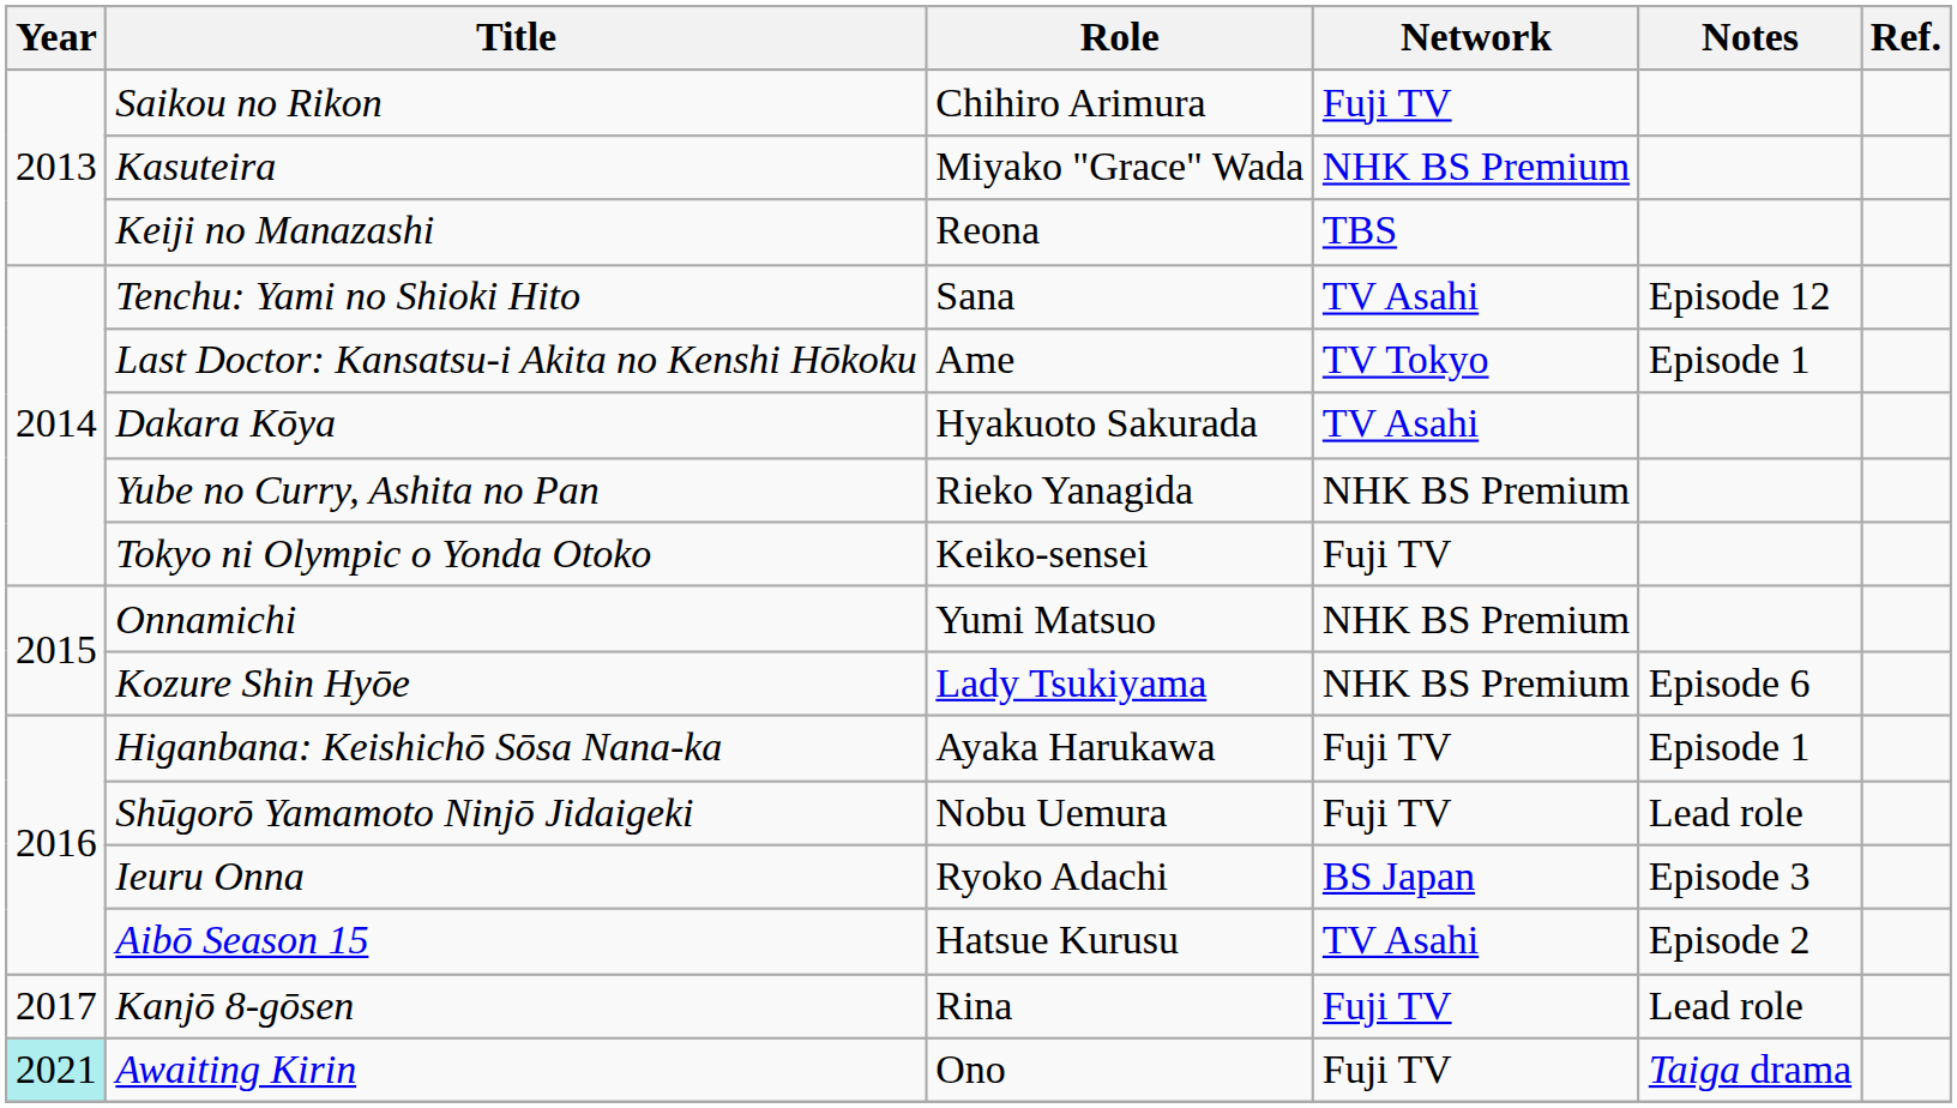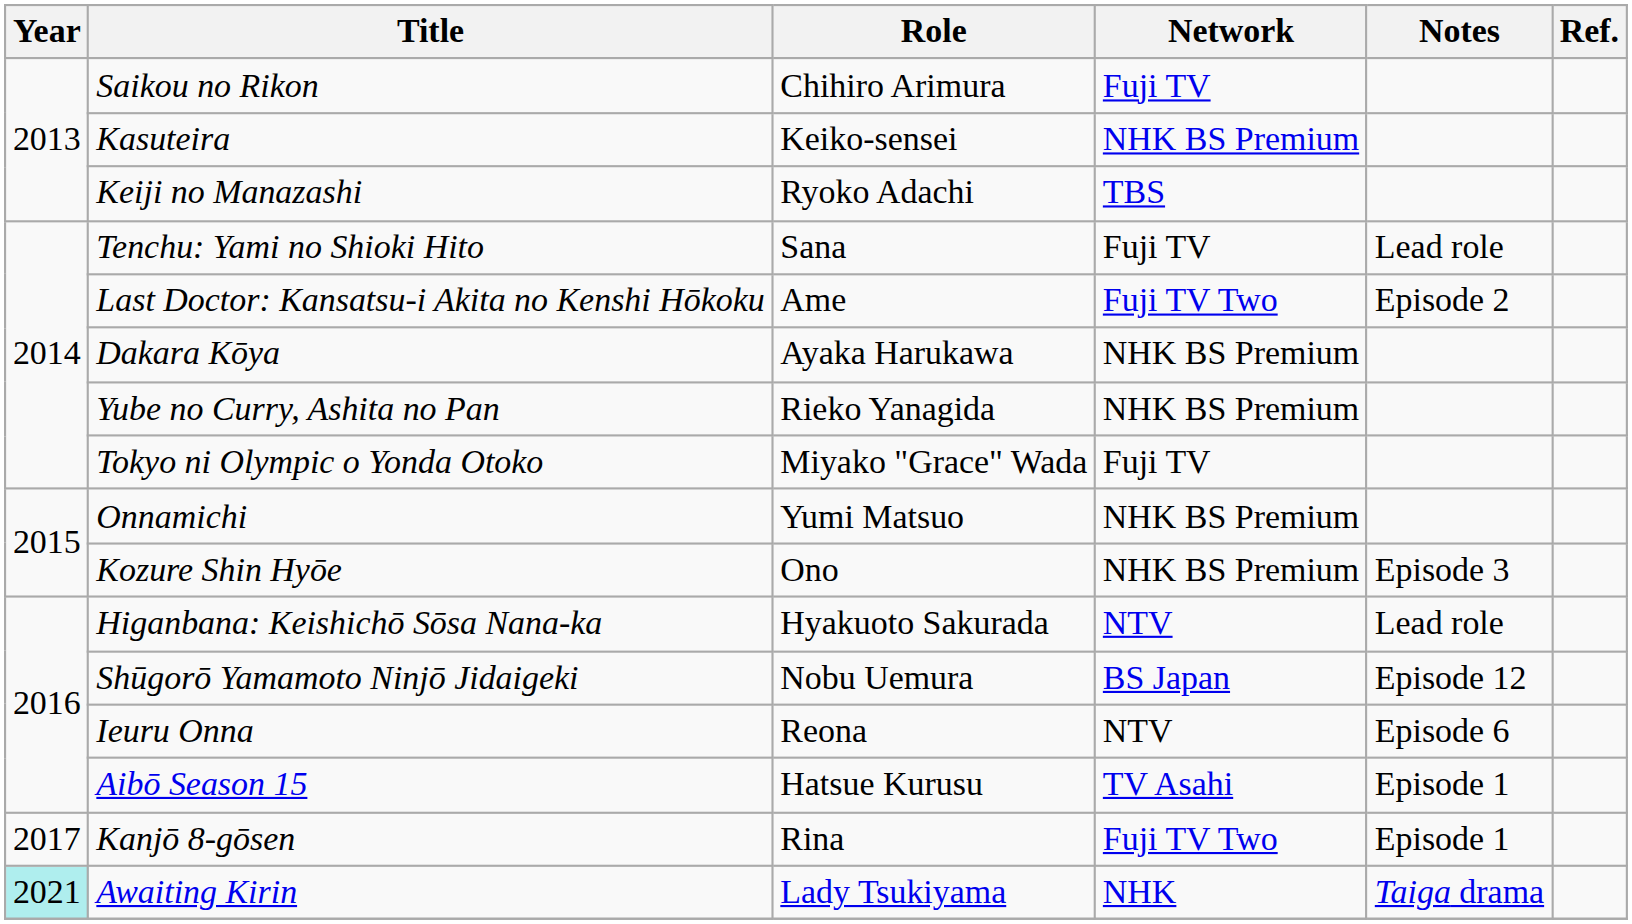Kasuteira | Role: Miyako "Grace" Wada -> Keiko-sensei
Keiji no Manazashi | Role: Reona -> Ryoko Adachi
Tenchu: Yami no Shioki Hito | Network: TV Asahi -> Fuji TV
Tenchu: Yami no Shioki Hito | Notes: Episode 12 -> Lead role
Last Doctor: Kansatsu-i Akita no Kenshi Hōkoku | Network: TV Tokyo -> Fuji TV Two
Last Doctor: Kansatsu-i Akita no Kenshi Hōkoku | Notes: Episode 1 -> Episode 2
Dakara Kōya | Role: Hyakuoto Sakurada -> Ayaka Harukawa
Dakara Kōya | Network: TV Asahi -> NHK BS Premium
Tokyo ni Olympic o Yonda Otoko | Role: Keiko-sensei -> Miyako "Grace" Wada
Kozure Shin Hyōe | Role: Lady Tsukiyama -> Ono
Kozure Shin Hyōe | Notes: Episode 6 -> Episode 3
Higanbana: Keishichō Sōsa Nana-ka | Role: Ayaka Harukawa -> Hyakuoto Sakurada
Higanbana: Keishichō Sōsa Nana-ka | Network: Fuji TV -> NTV
Higanbana: Keishichō Sōsa Nana-ka | Notes: Episode 1 -> Lead role
Shūgorō Yamamoto Ninjō Jidaigeki | Network: Fuji TV -> BS Japan
Shūgorō Yamamoto Ninjō Jidaigeki | Notes: Lead role -> Episode 12
Ieuru Onna | Role: Ryoko Adachi -> Reona
Ieuru Onna | Network: BS Japan -> NTV
Ieuru Onna | Notes: Episode 3 -> Episode 6
Aibō Season 15 | Notes: Episode 2 -> Episode 1
Kanjō 8-gōsen | Network: Fuji TV -> Fuji TV Two
Kanjō 8-gōsen | Notes: Lead role -> Episode 1
Awaiting Kirin | Role: Ono -> Lady Tsukiyama
Awaiting Kirin | Network: Fuji TV -> NHK
